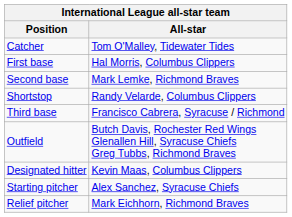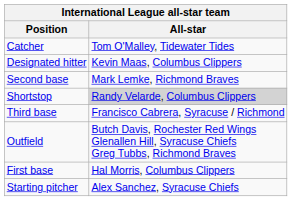rows swapped: First base <-> Designated hitter
Shortstop | All-star: no background -> lightgrey background
- row: Relief pitcher | Mark Eichhorn, Richmond Braves
